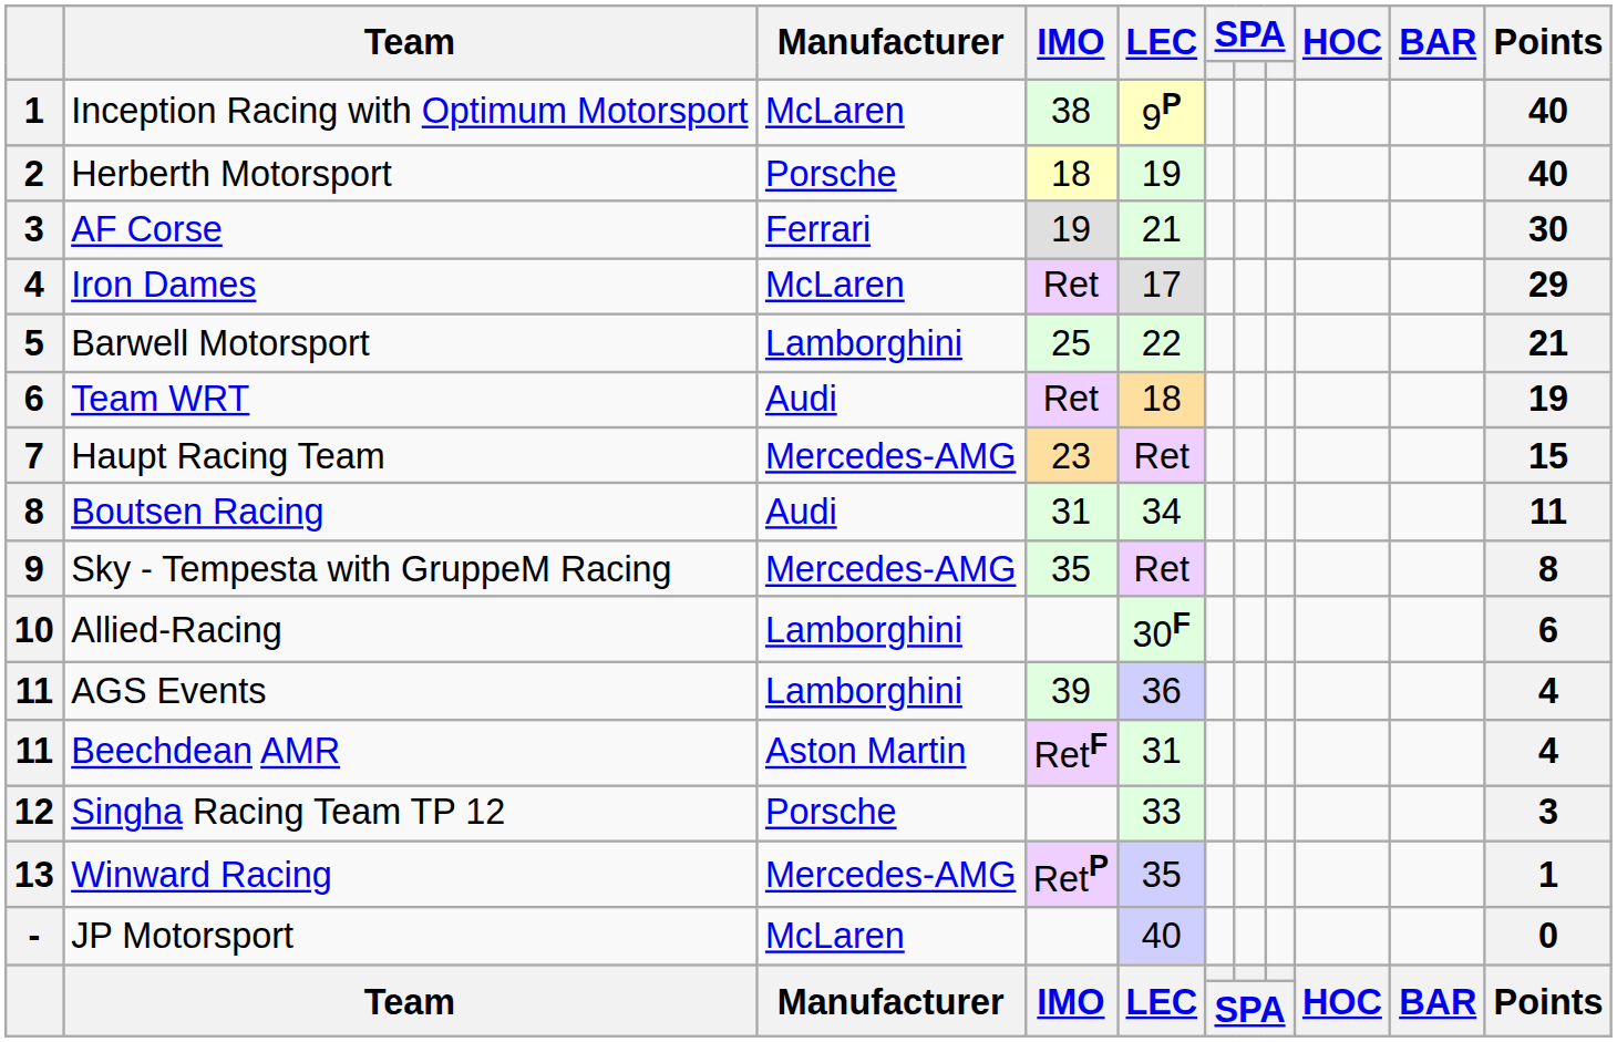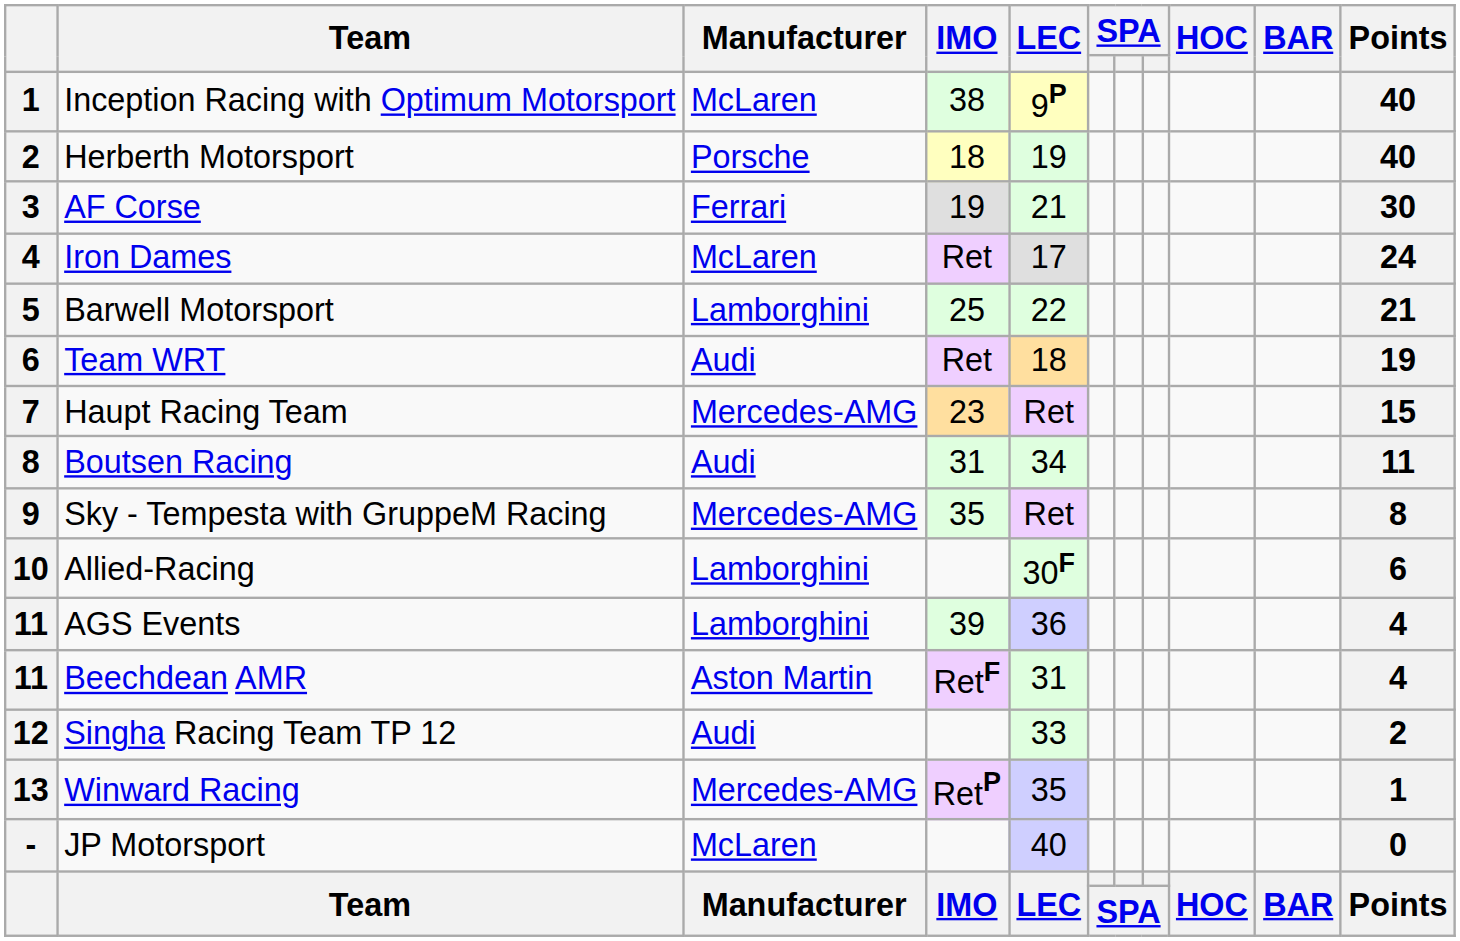Iron Dames | Points: 29 -> 24
Singha Racing Team TP 12 | Manufacturer: Porsche -> Audi
Singha Racing Team TP 12 | Points: 3 -> 2
